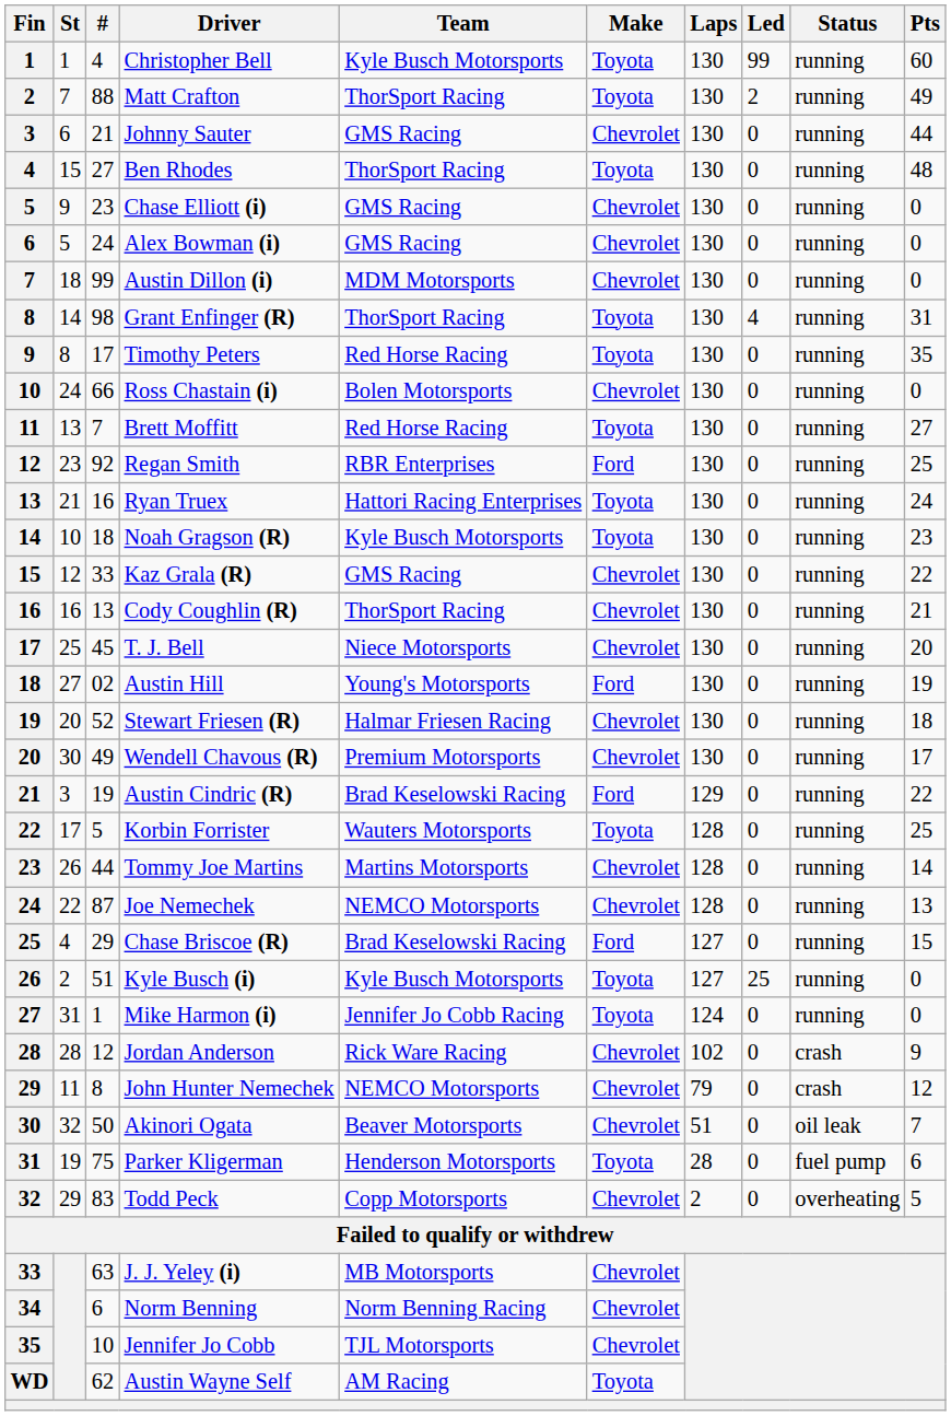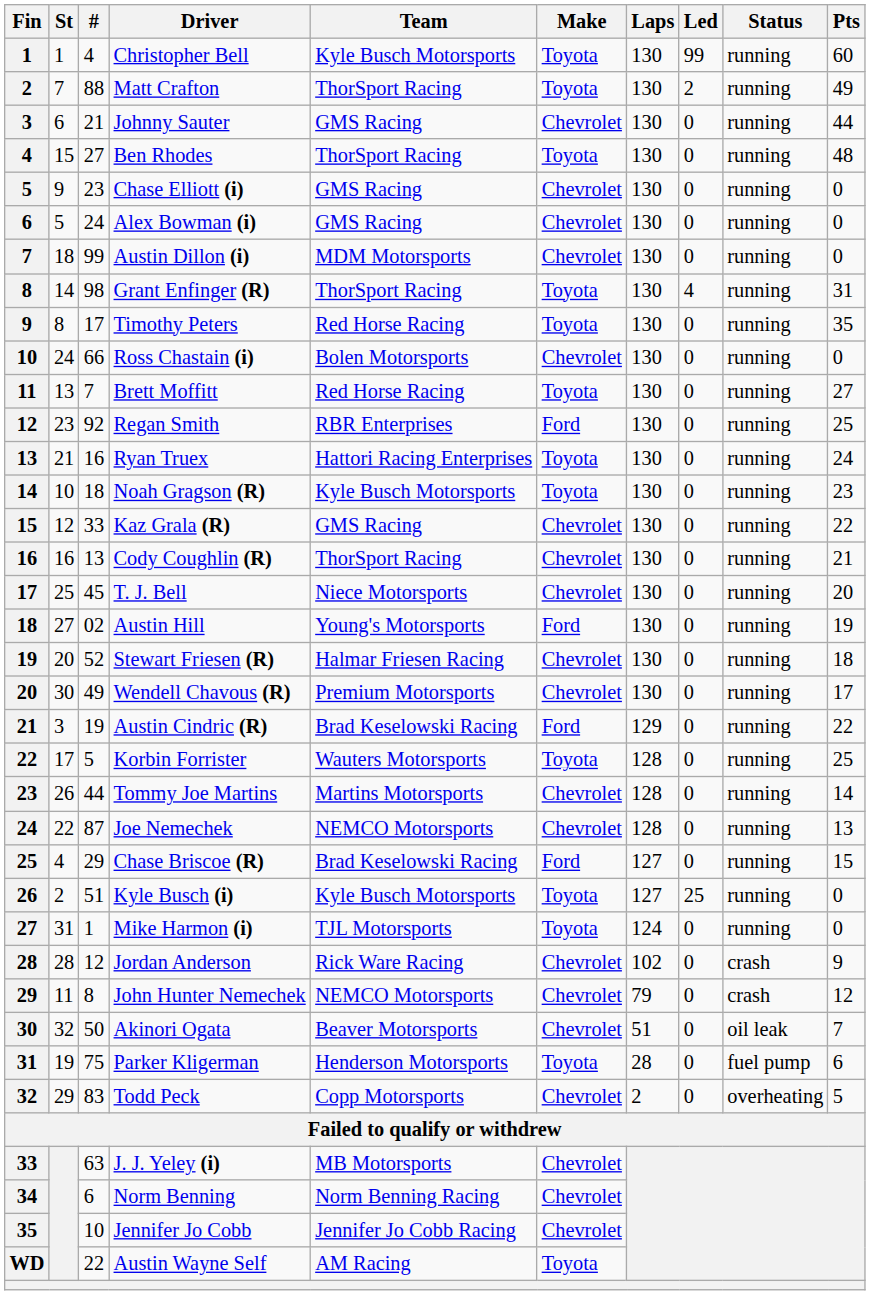Mike Harmon (i) | Team: Jennifer Jo Cobb Racing -> TJL Motorsports
Jennifer Jo Cobb | Team: TJL Motorsports -> Jennifer Jo Cobb Racing
Austin Wayne Self | #: 62 -> 22
